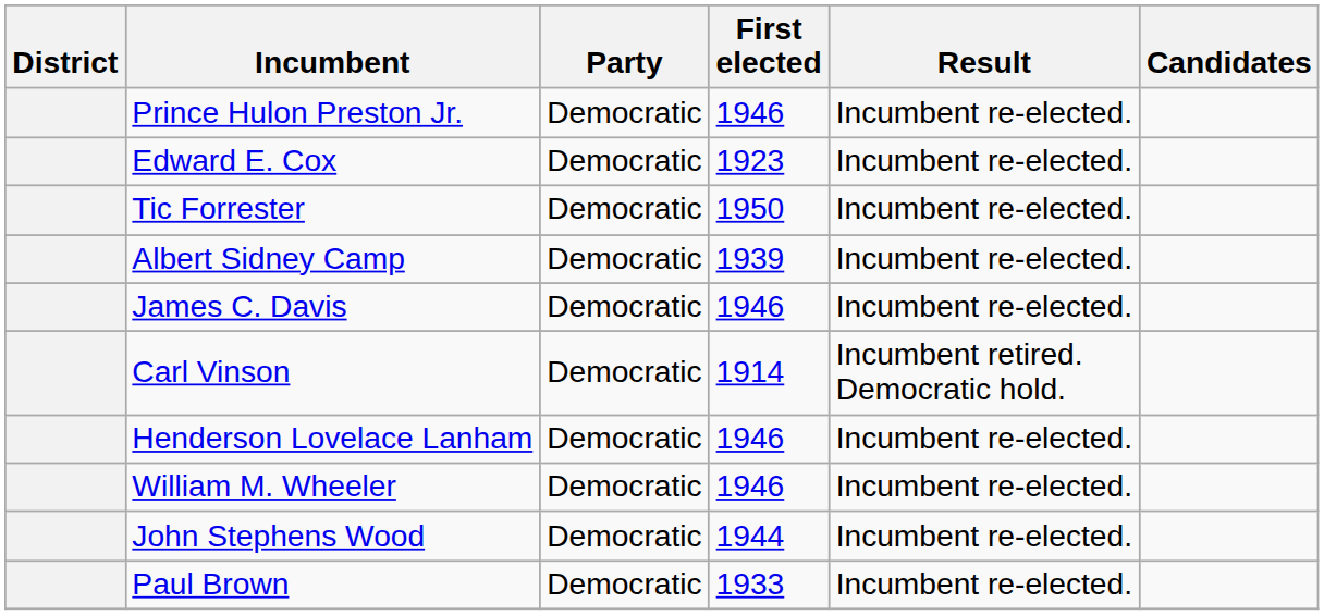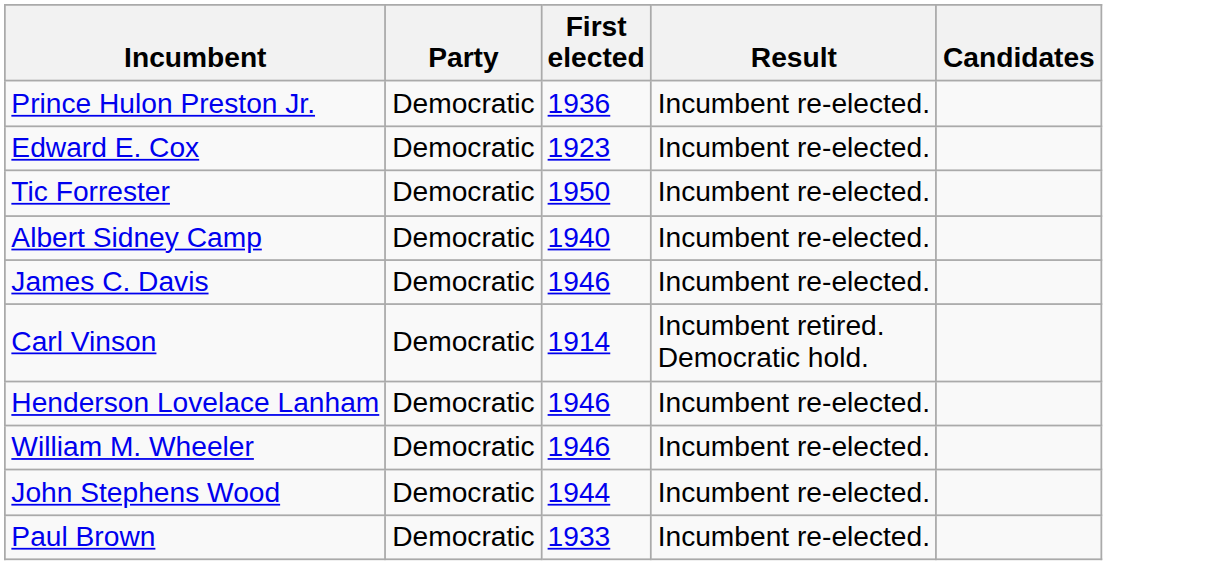- column: District
Prince Hulon Preston Jr. | First elected: 1946 -> 1936
Albert Sidney Camp | First elected: 1939 -> 1940
